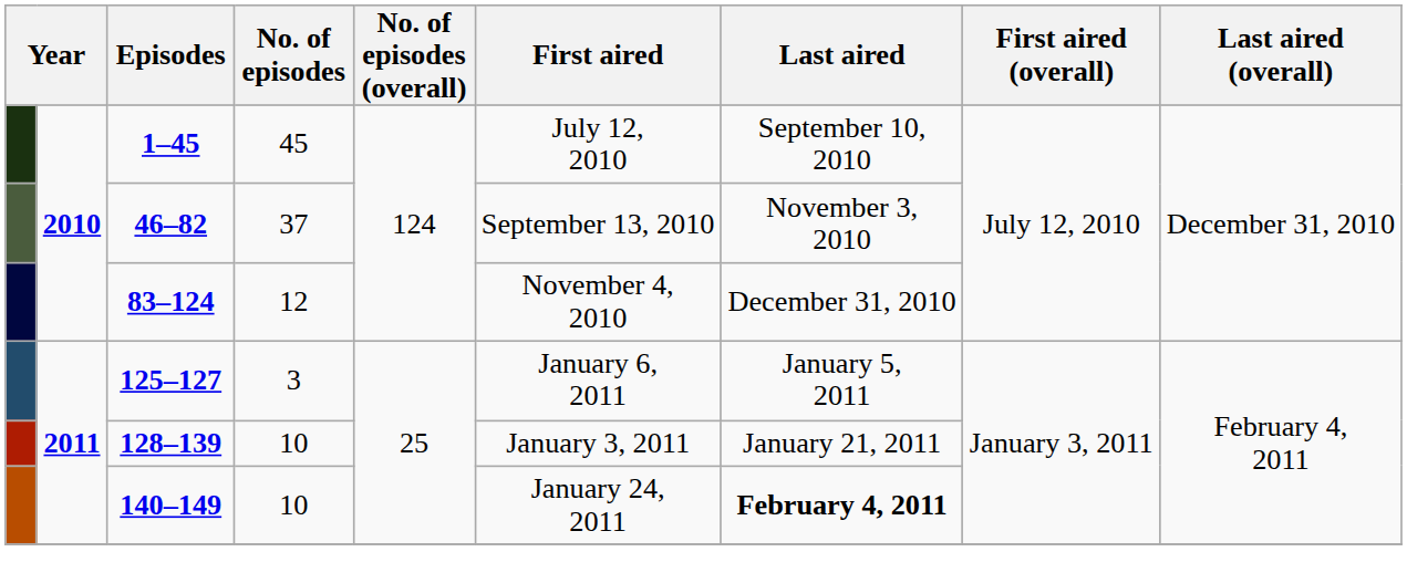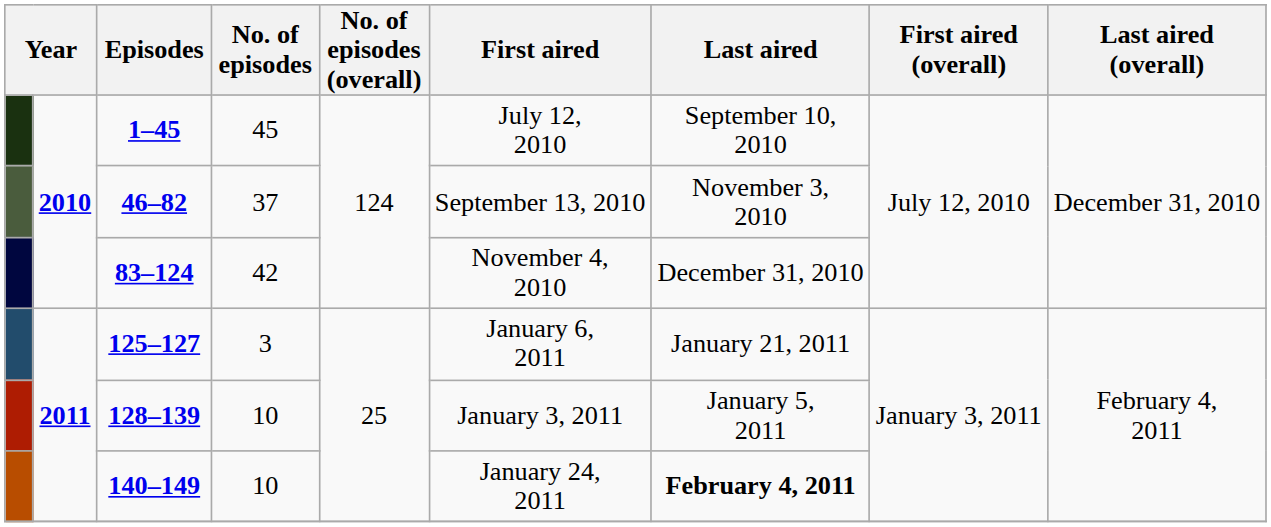83–124 | No. of episodes: 12 -> 42
125–127 | Last aired: January 5, 2011 -> January 21, 2011
128–139 | Last aired: January 21, 2011 -> January 5, 2011
